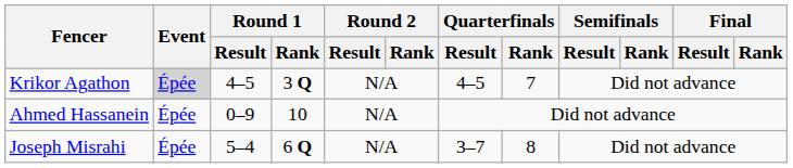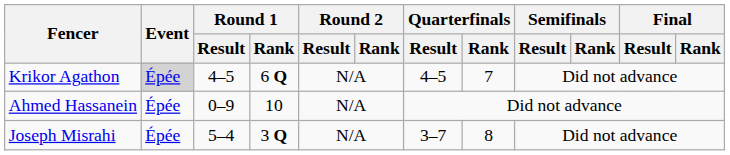Krikor Agathon | Round 1 / Rank: 3 Q -> 6 Q
Joseph Misrahi | Round 1 / Rank: 6 Q -> 3 Q
